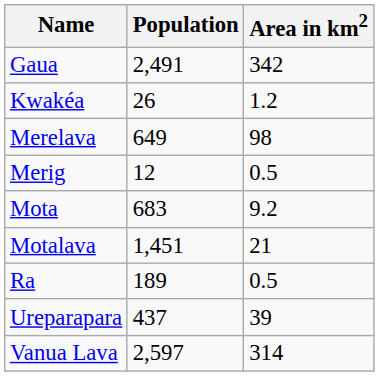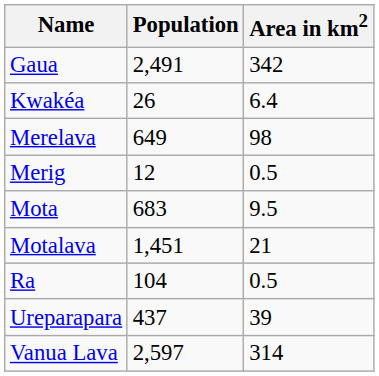Kwakéa | Area in km2: 1.2 -> 6.4
Mota | Area in km2: 9.2 -> 9.5
Ra | Population: 189 -> 104
